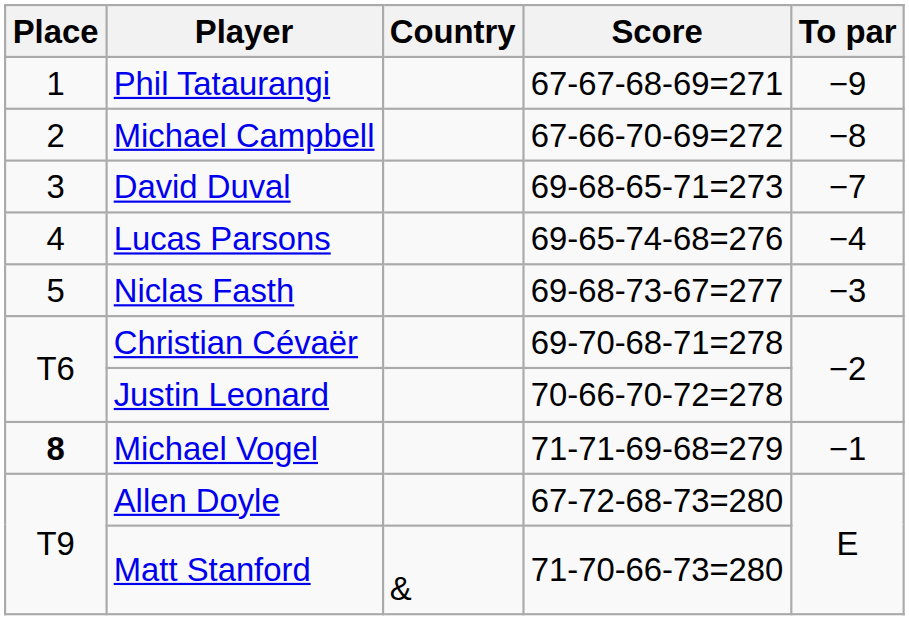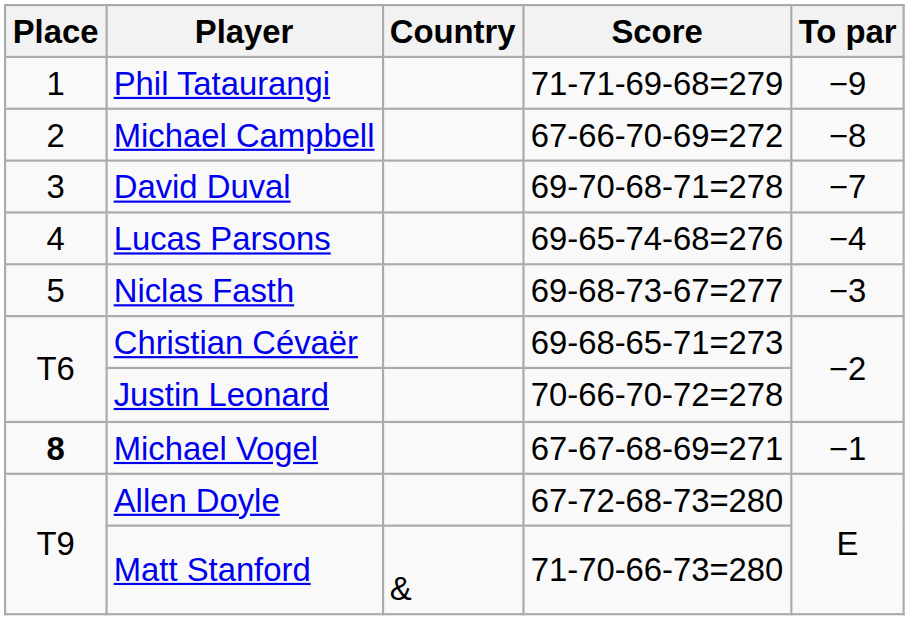Phil Tataurangi | Score: 67-67-68-69=271 -> 71-71-69-68=279
David Duval | Score: 69-68-65-71=273 -> 69-70-68-71=278
Christian Cévaër | Score: 69-70-68-71=278 -> 69-68-65-71=273
Michael Vogel | Score: 71-71-69-68=279 -> 67-67-68-69=271
